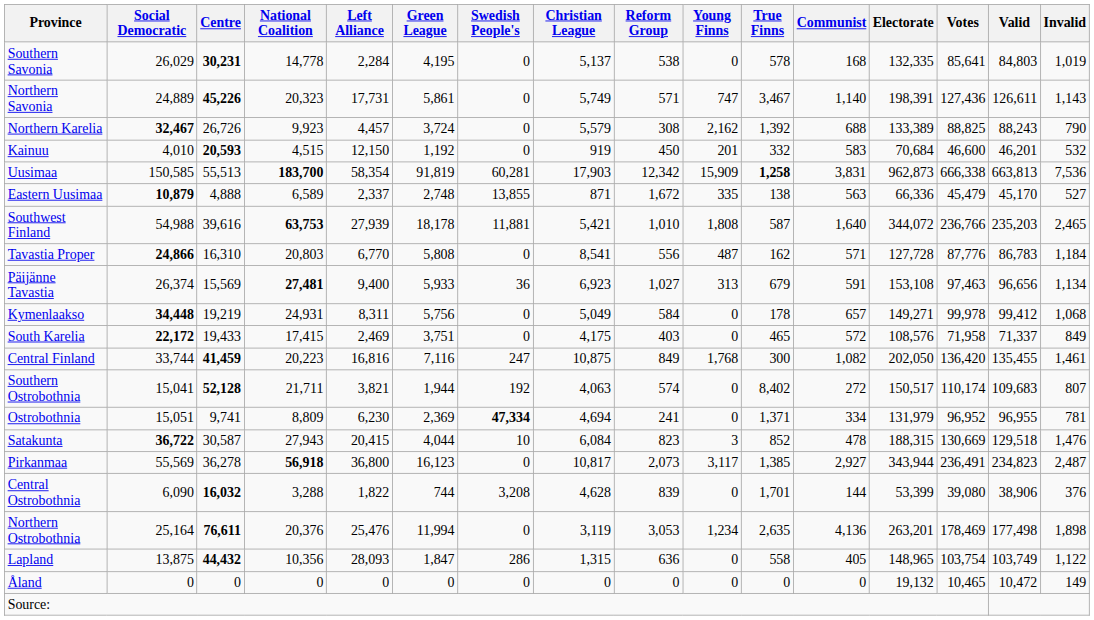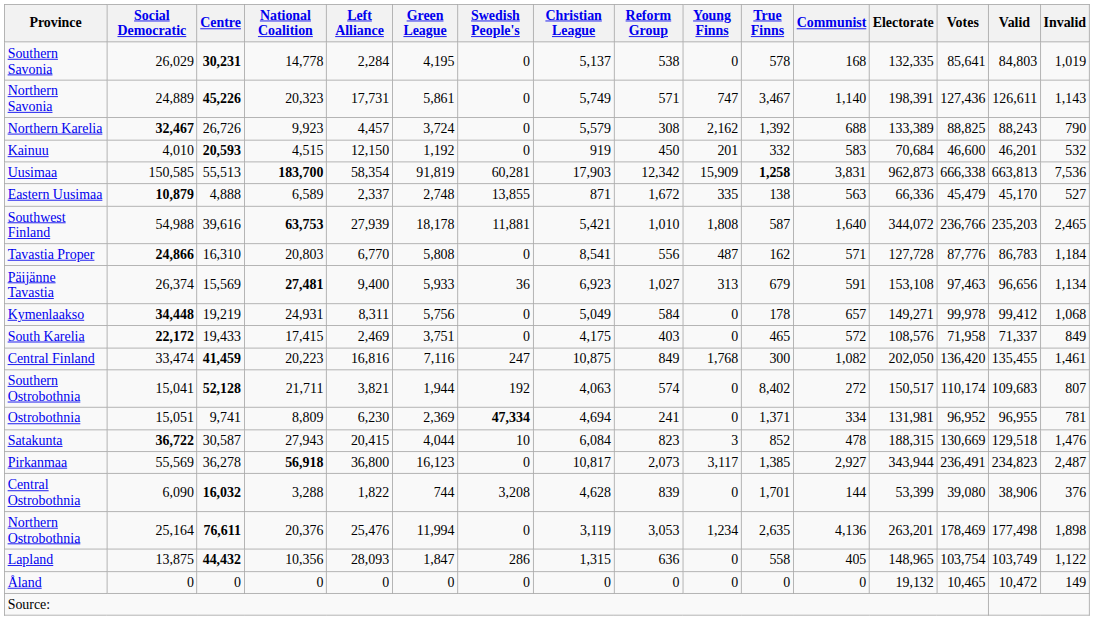Central Finland | Social Democratic: 33,744 -> 33,474
Ostrobothnia | Electorate: 131,979 -> 131,981
